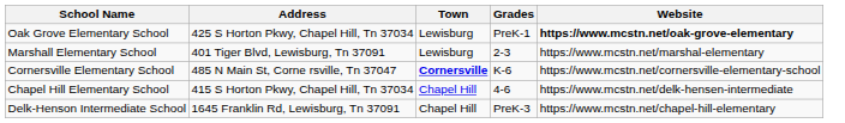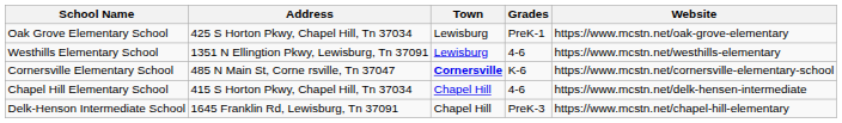Oak Grove Elementary School | Website: bold -> normal
- row: Marshall Elementary School | 401 Tiger Blvd, Lewisburg, Tn 37091 | Lewisburg | 2-3 | https://www.mcstn.net/marshal-elementary
+ row: Westhills Elementary School | 1351 N Ellingtion Pkwy, Lewisburg, Tn 37091 | Lewisburg | 4-6 | https://www.mcstn.net/westhills-elementary
